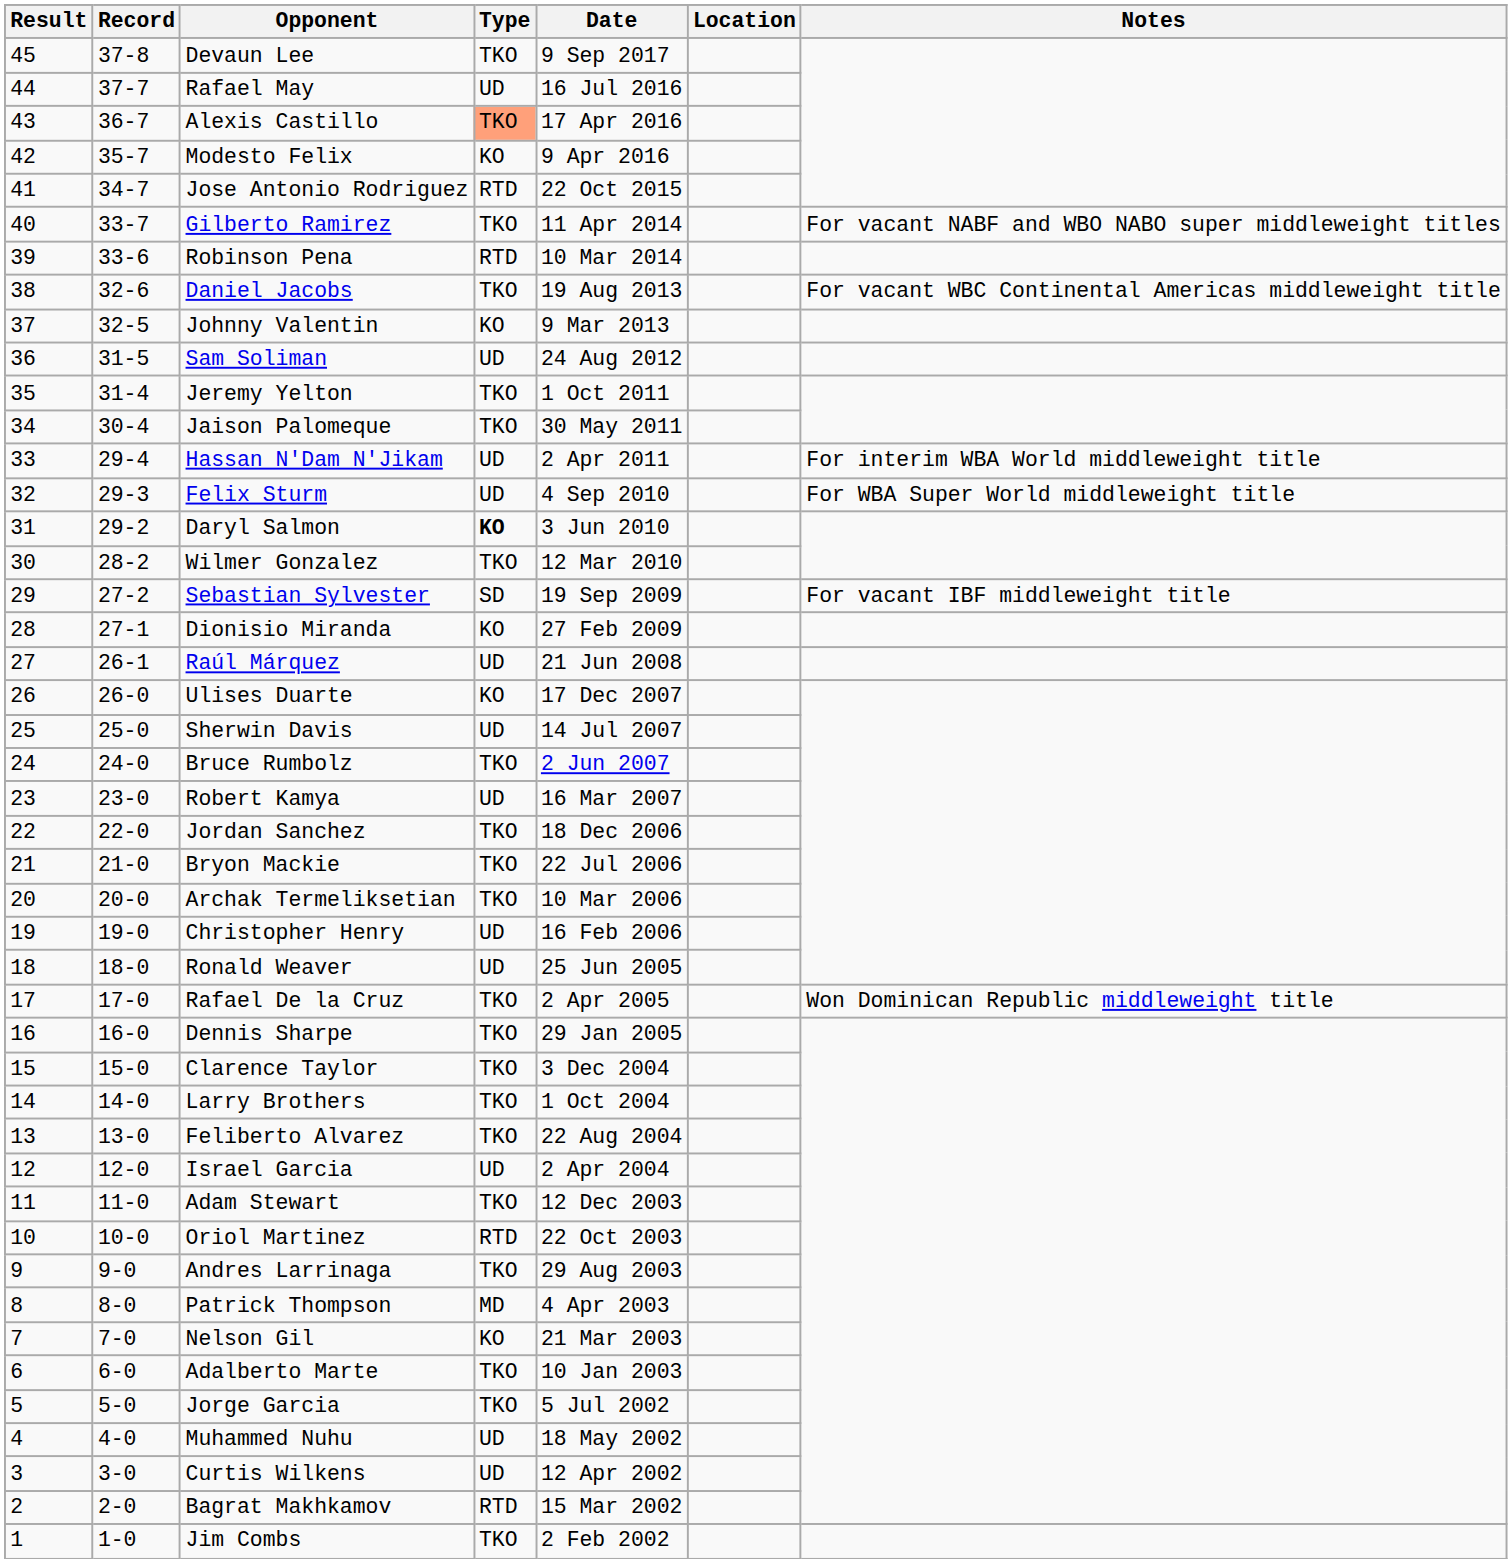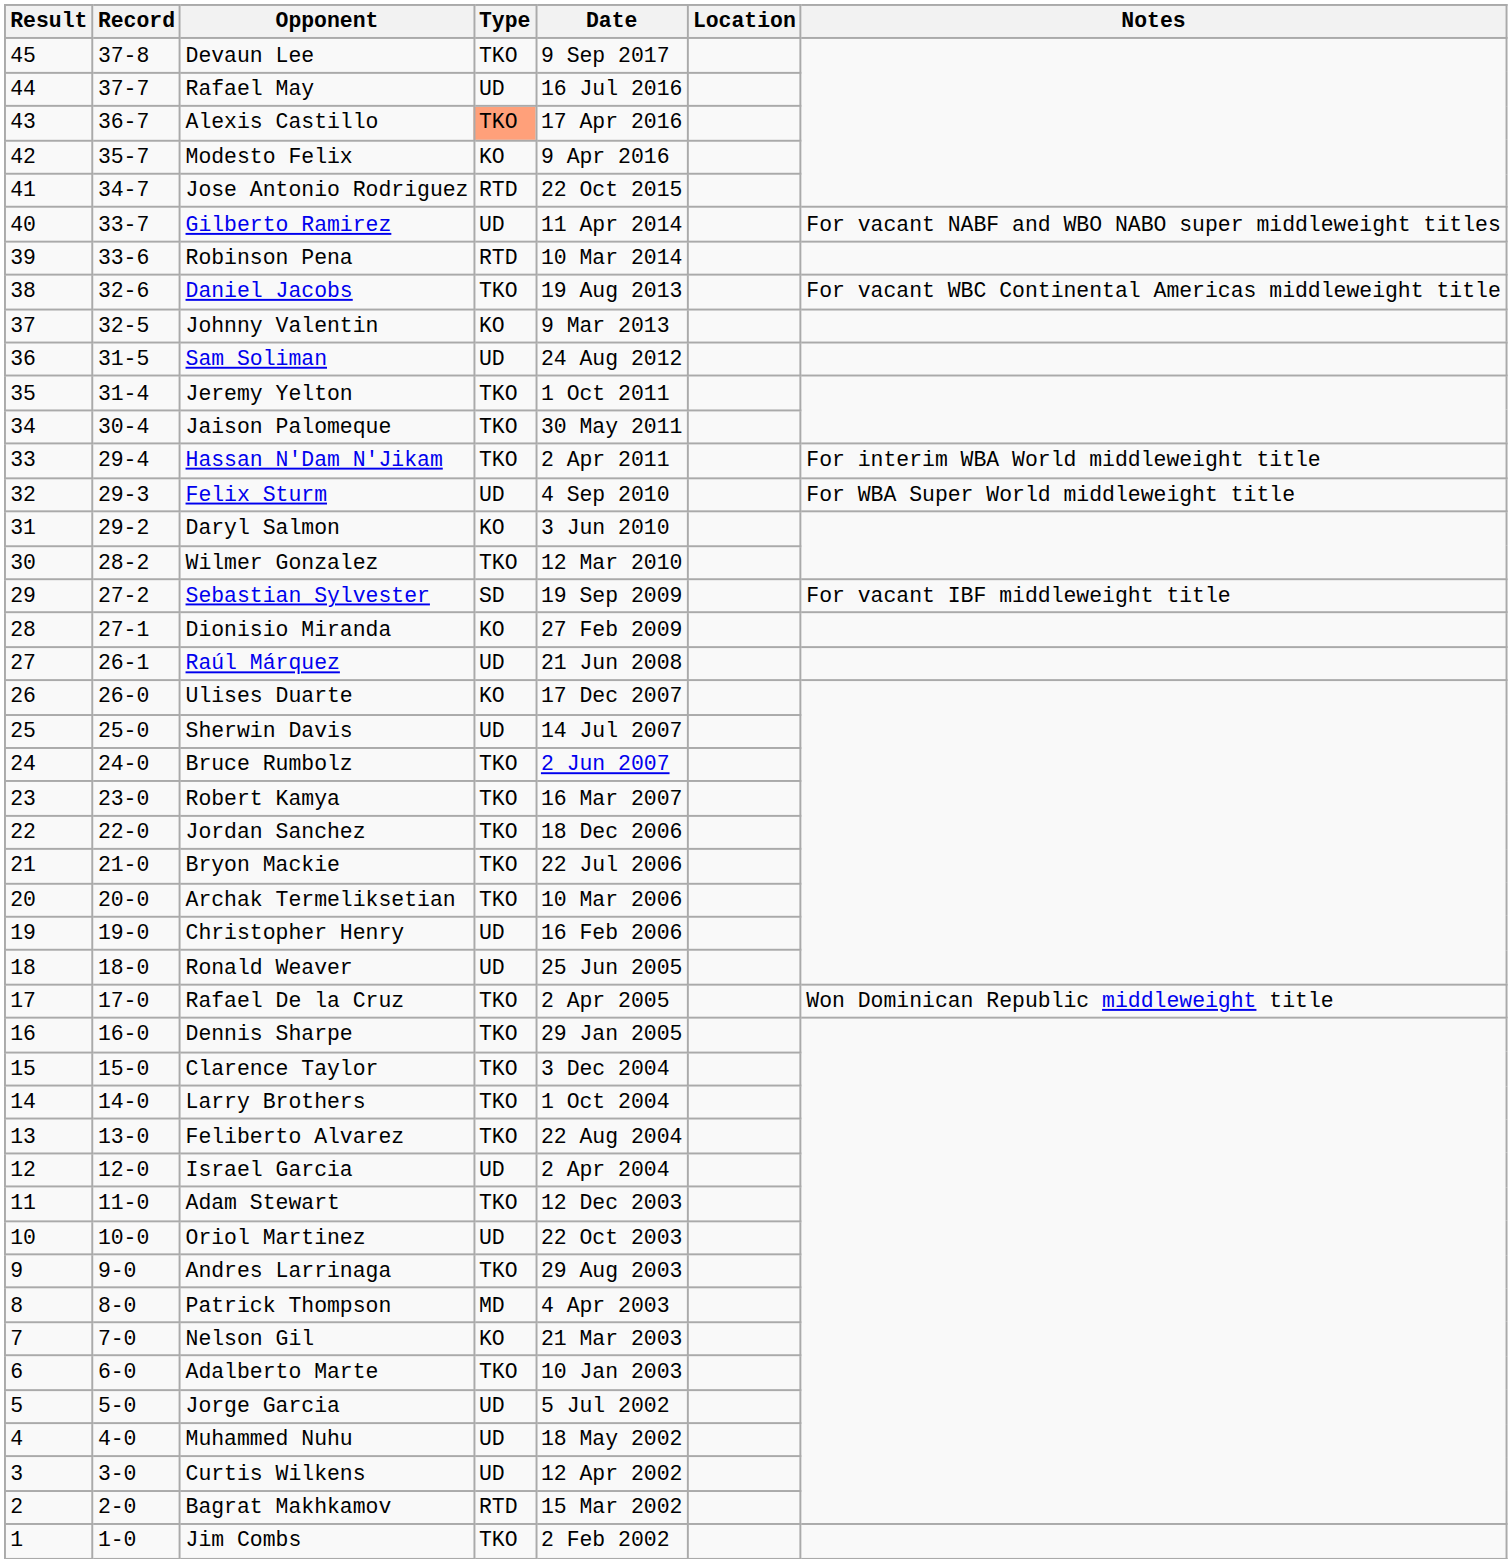Gilberto Ramirez | Type: TKO -> UD
Hassan N'Dam N'Jikam | Type: UD -> TKO
Daryl Salmon | Type: bold -> normal
Robert Kamya | Type: UD -> TKO
Oriol Martinez | Type: RTD -> UD
Jorge Garcia | Type: TKO -> UD
